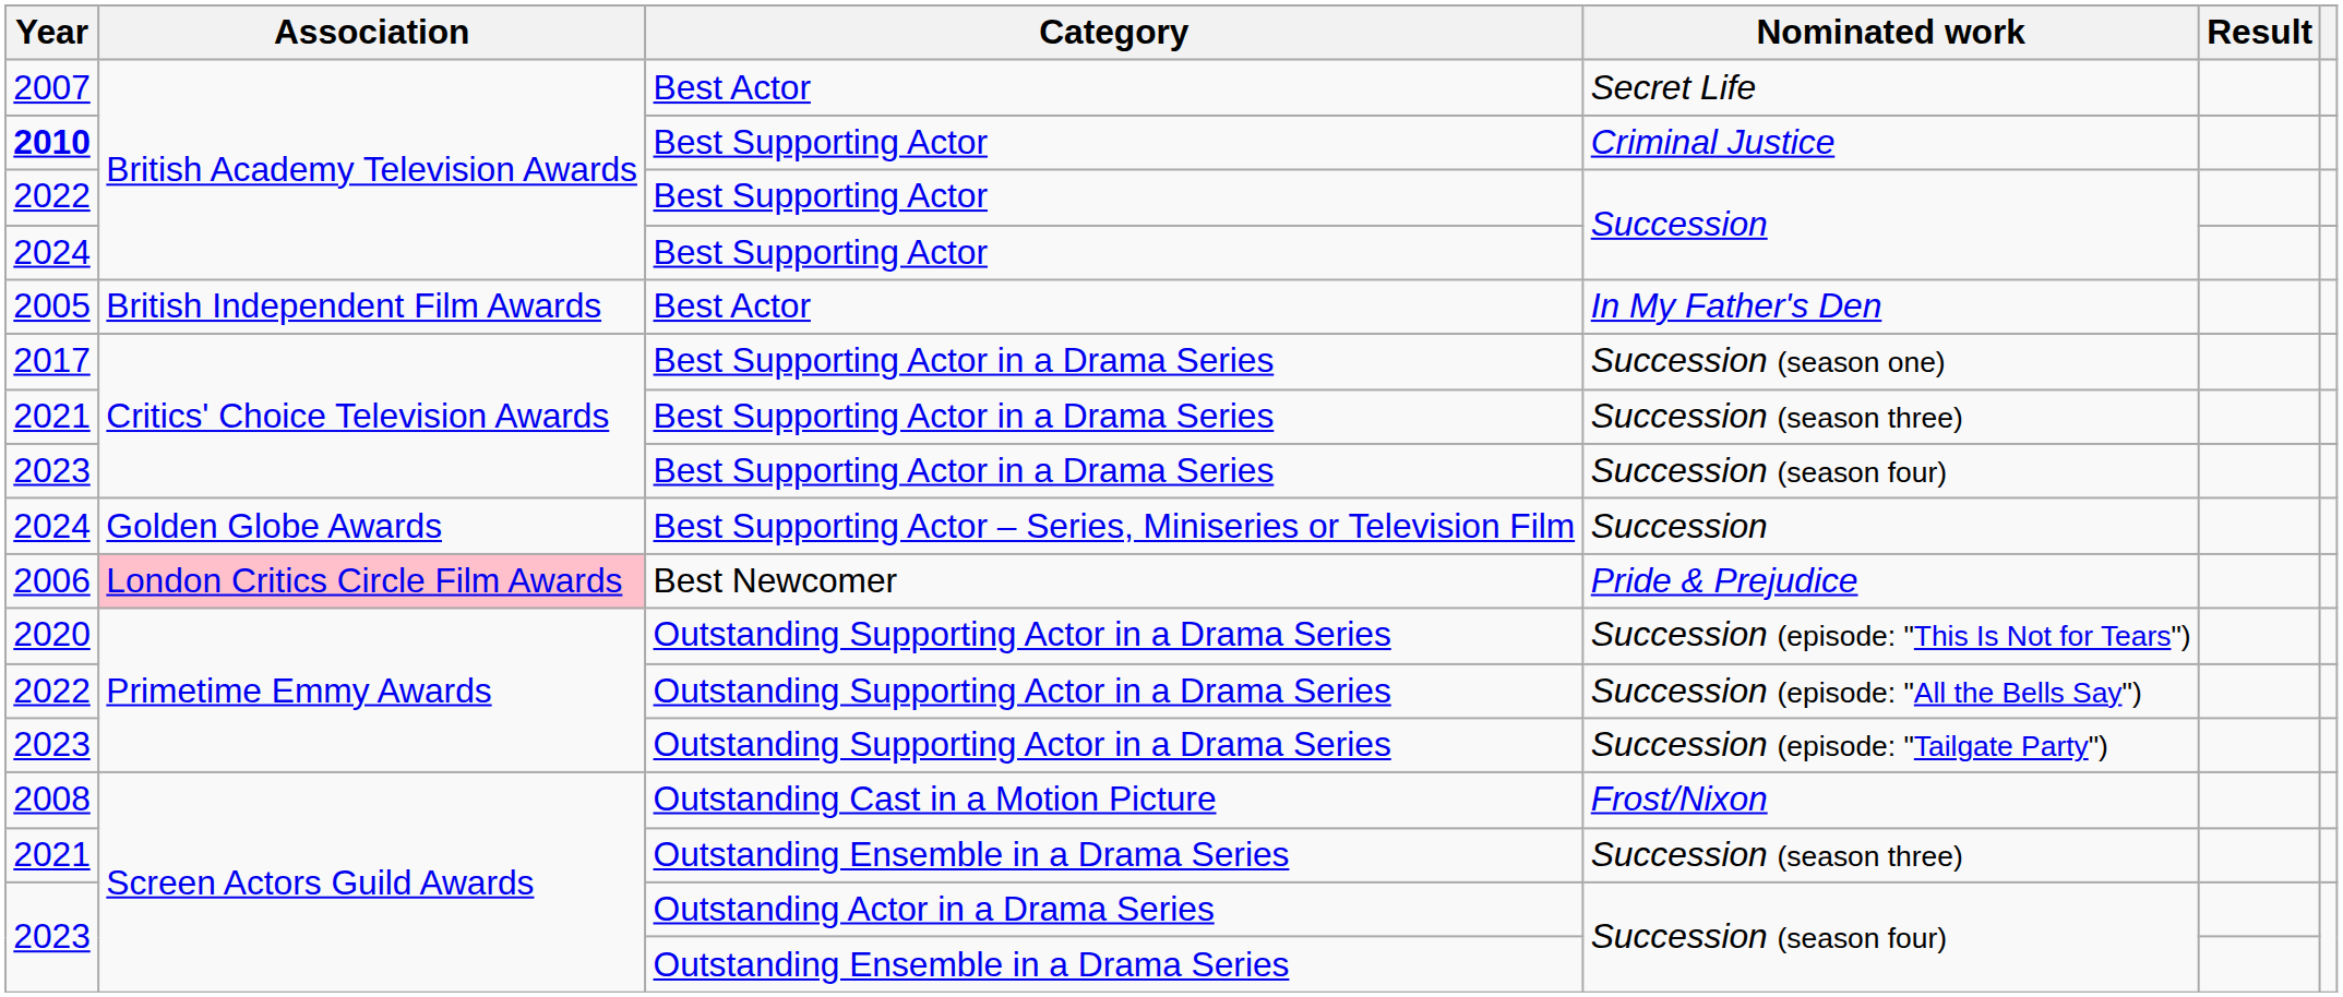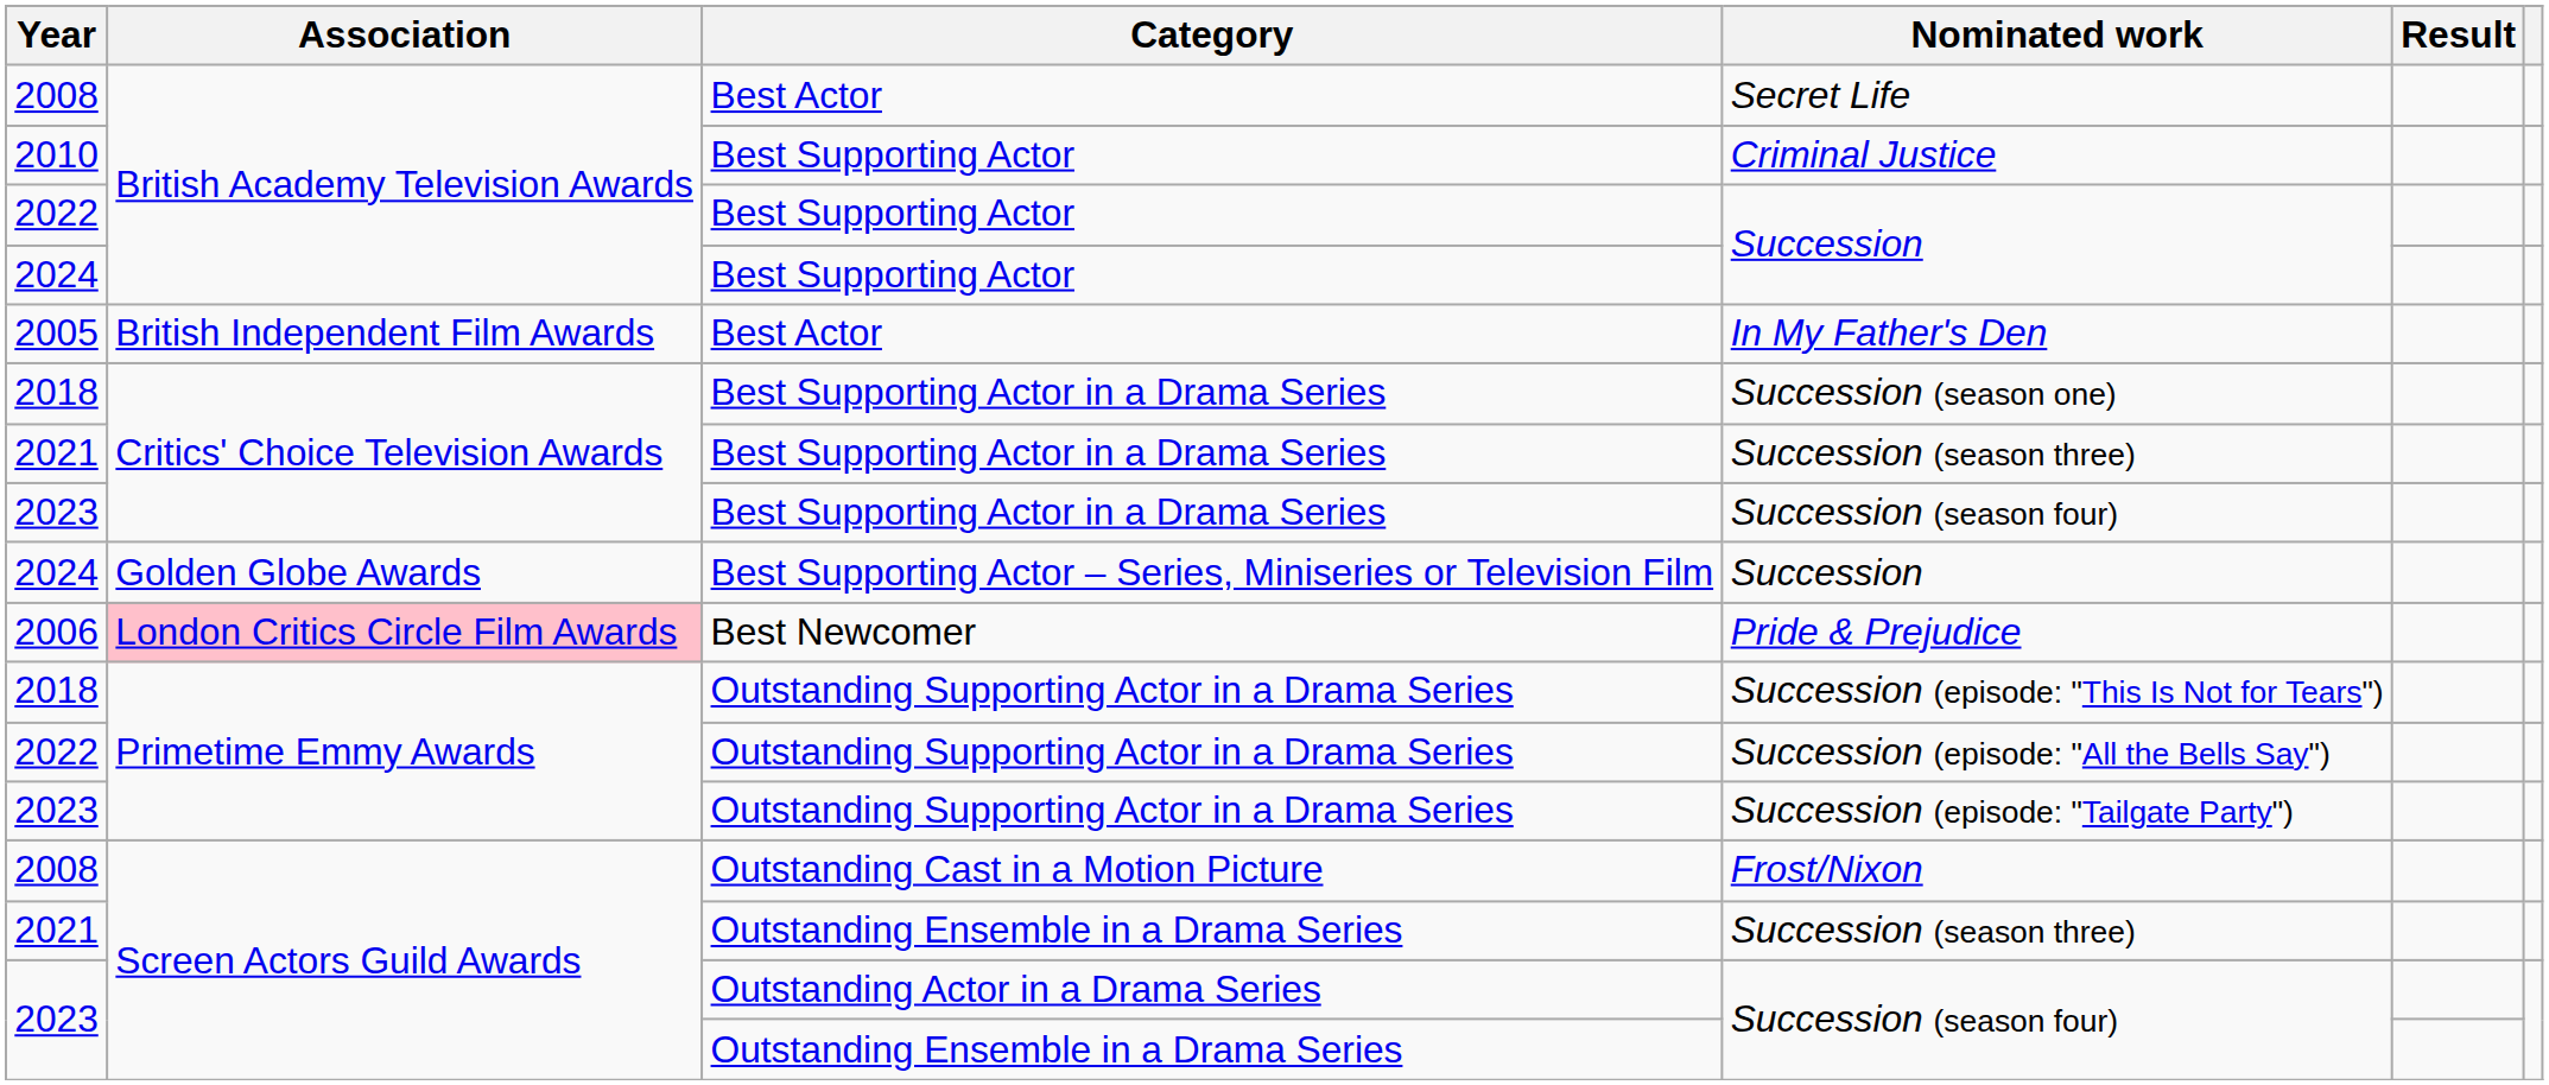Secret Life | Year: 2007 -> 2008
Criminal Justice | Year: bold -> normal
Succession (season one) | Year: 2017 -> 2018
Succession (episode: "This Is Not for Tears") | Year: 2020 -> 2018
